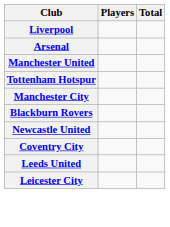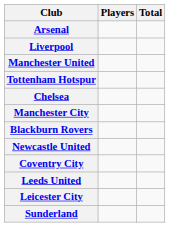rows swapped: Liverpool <-> Arsenal
+ row: Chelsea
+ row: Sunderland
